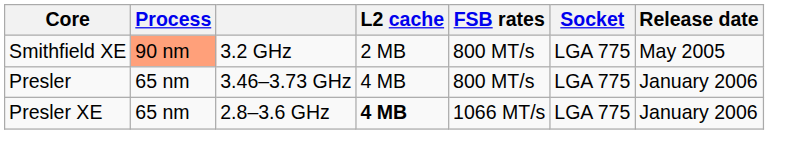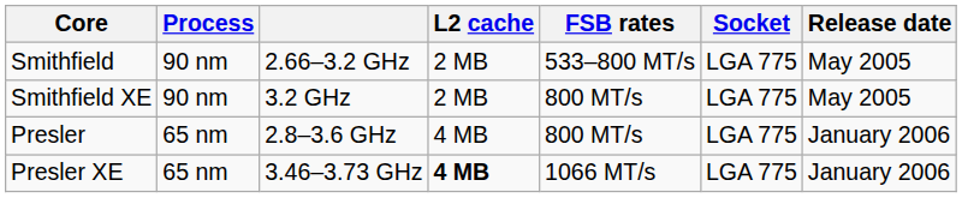+ row: Smithfield | 90 nm | 2.66–3.2 GHz | 2 MB | 533–800 MT/s | LGA 775 | May 2005
Smithfield XE | Process: lightsalmon background -> no background
Presler | column 3: 3.46–3.73 GHz -> 2.8–3.6 GHz
Presler XE | column 3: 2.8–3.6 GHz -> 3.46–3.73 GHz
